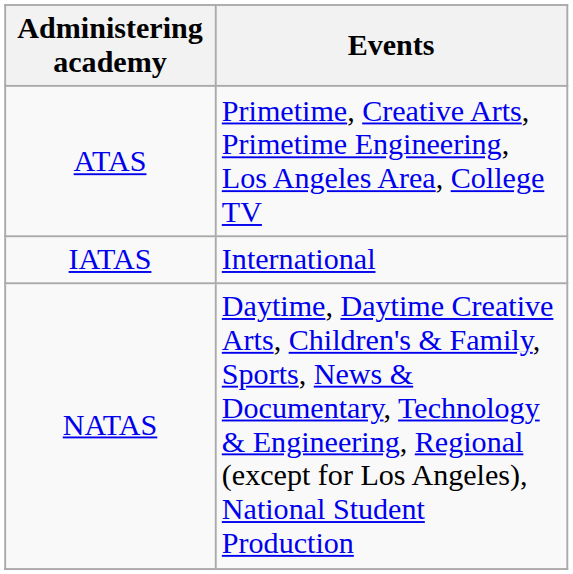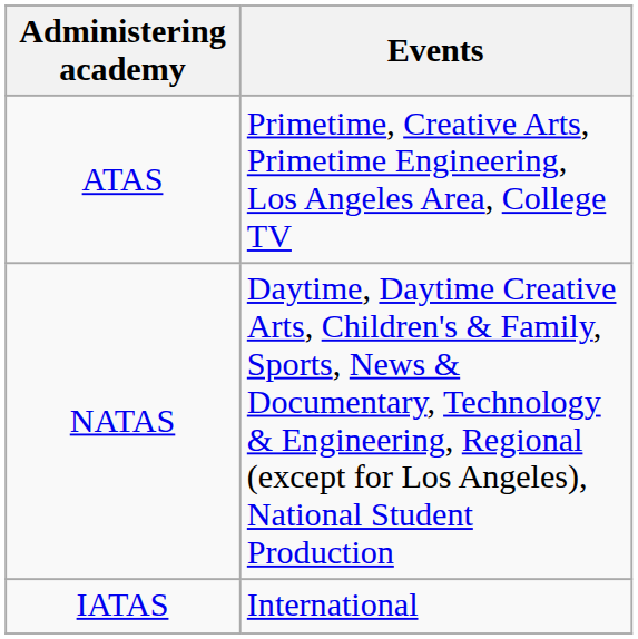rows swapped: NATAS <-> IATAS
